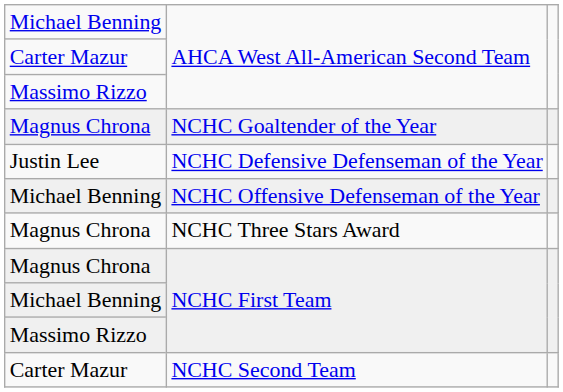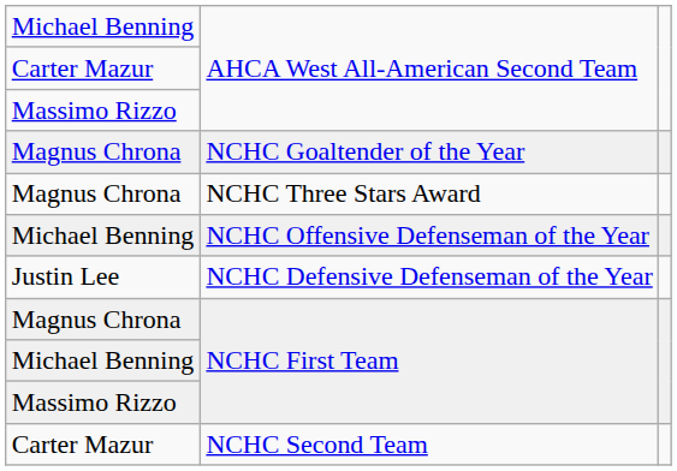rows swapped: NCHC Defensive Defenseman of the Year <-> NCHC Three Stars Award
